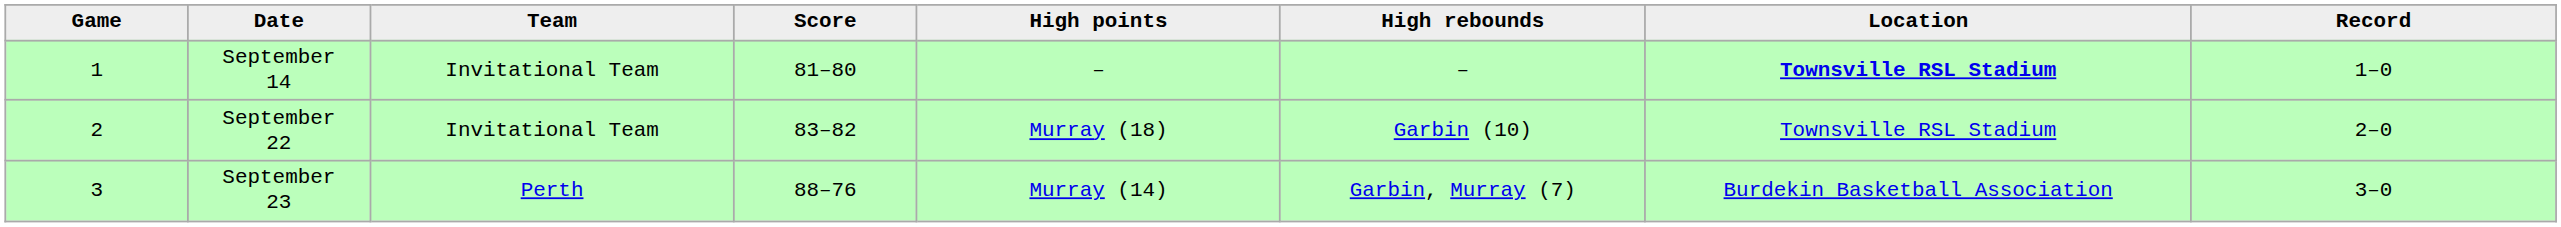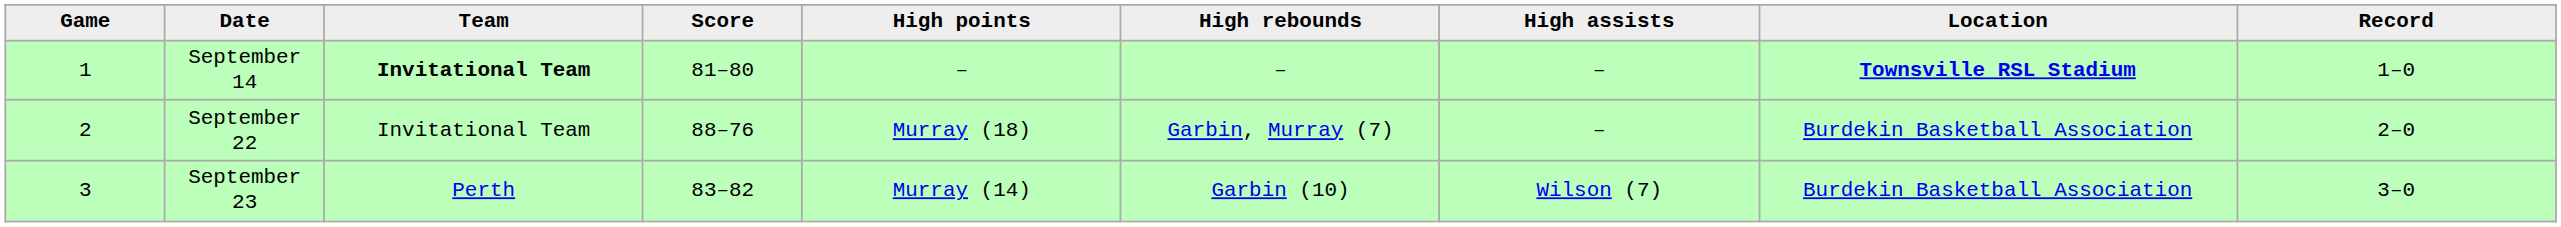+ column: High assists | – | – | Wilson (7)
September 14 | Team: normal -> bold
September 22 | Score: 83–82 -> 88–76
September 22 | High rebounds: Garbin (10) -> Garbin, Murray (7)
September 22 | Location: Townsville RSL Stadium -> Burdekin Basketball Association
September 23 | Score: 88–76 -> 83–82
September 23 | High rebounds: Garbin, Murray (7) -> Garbin (10)
